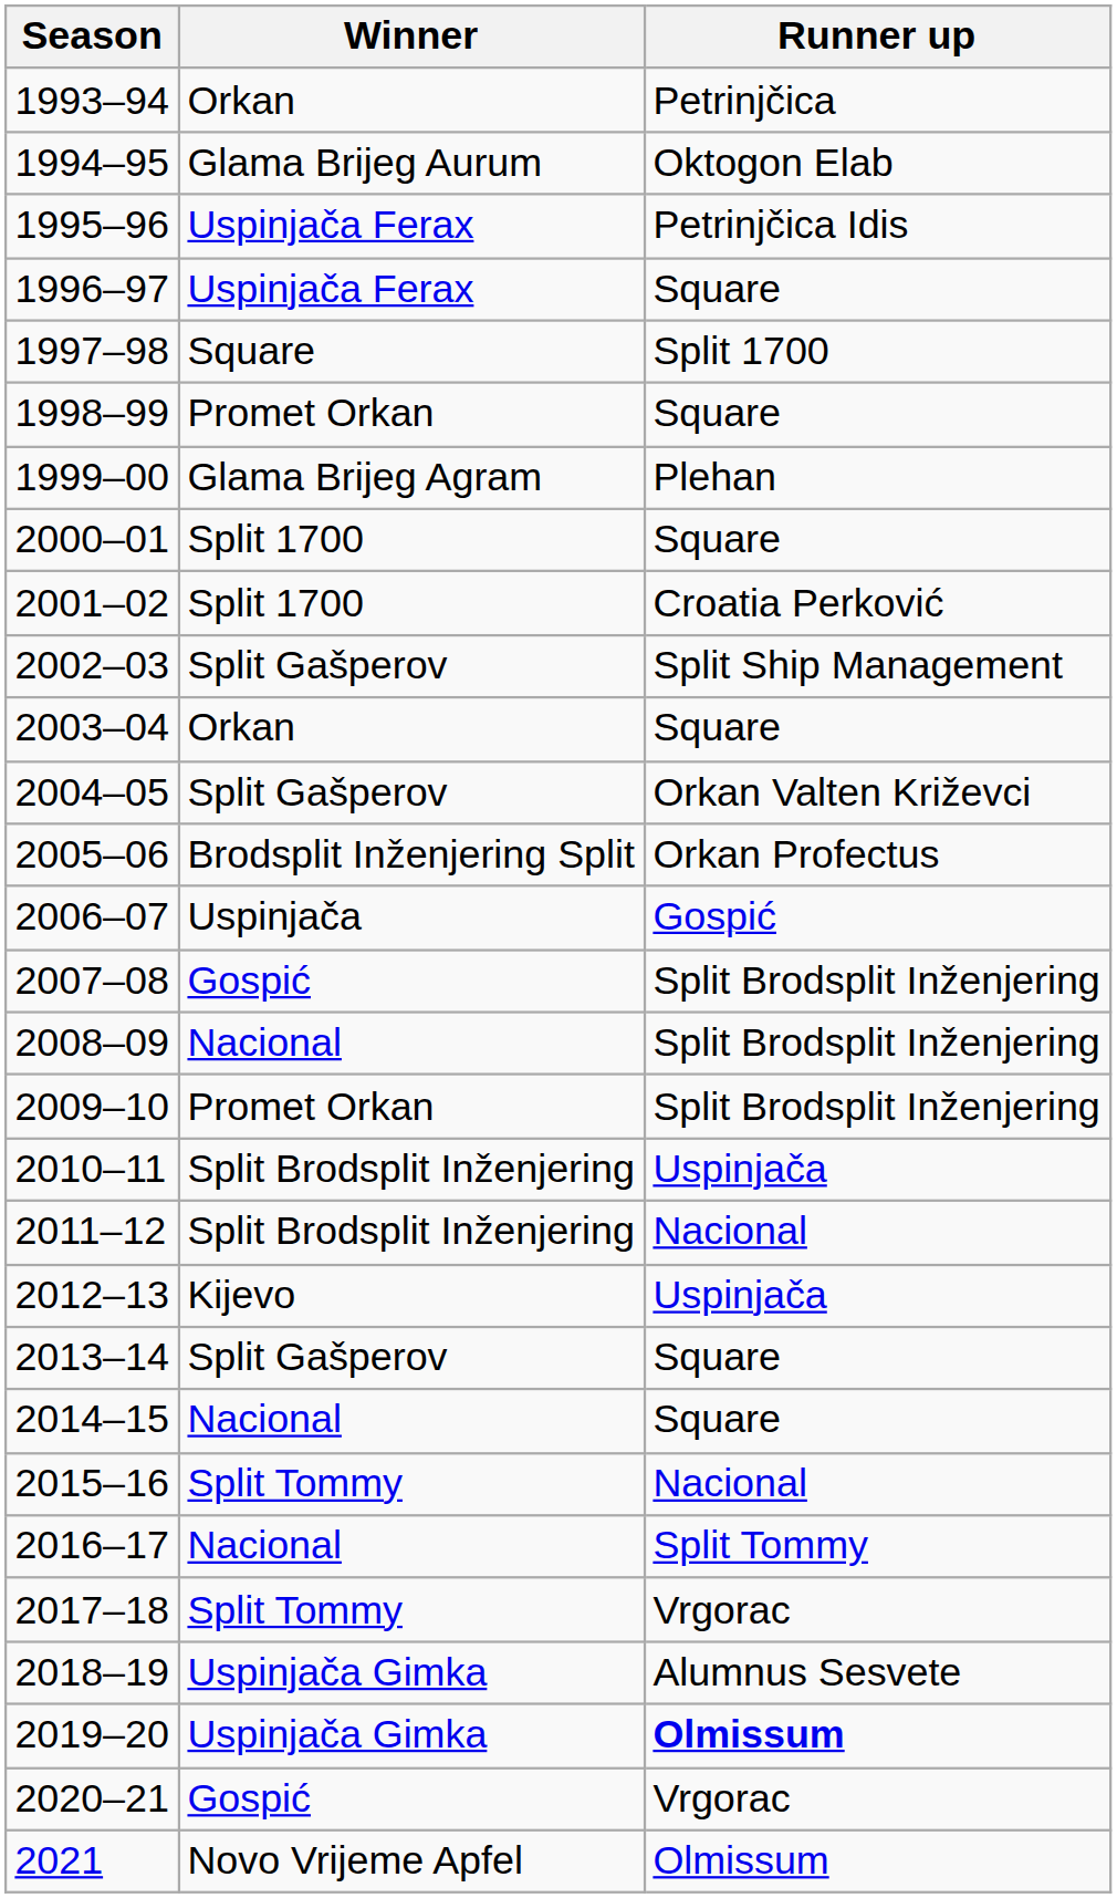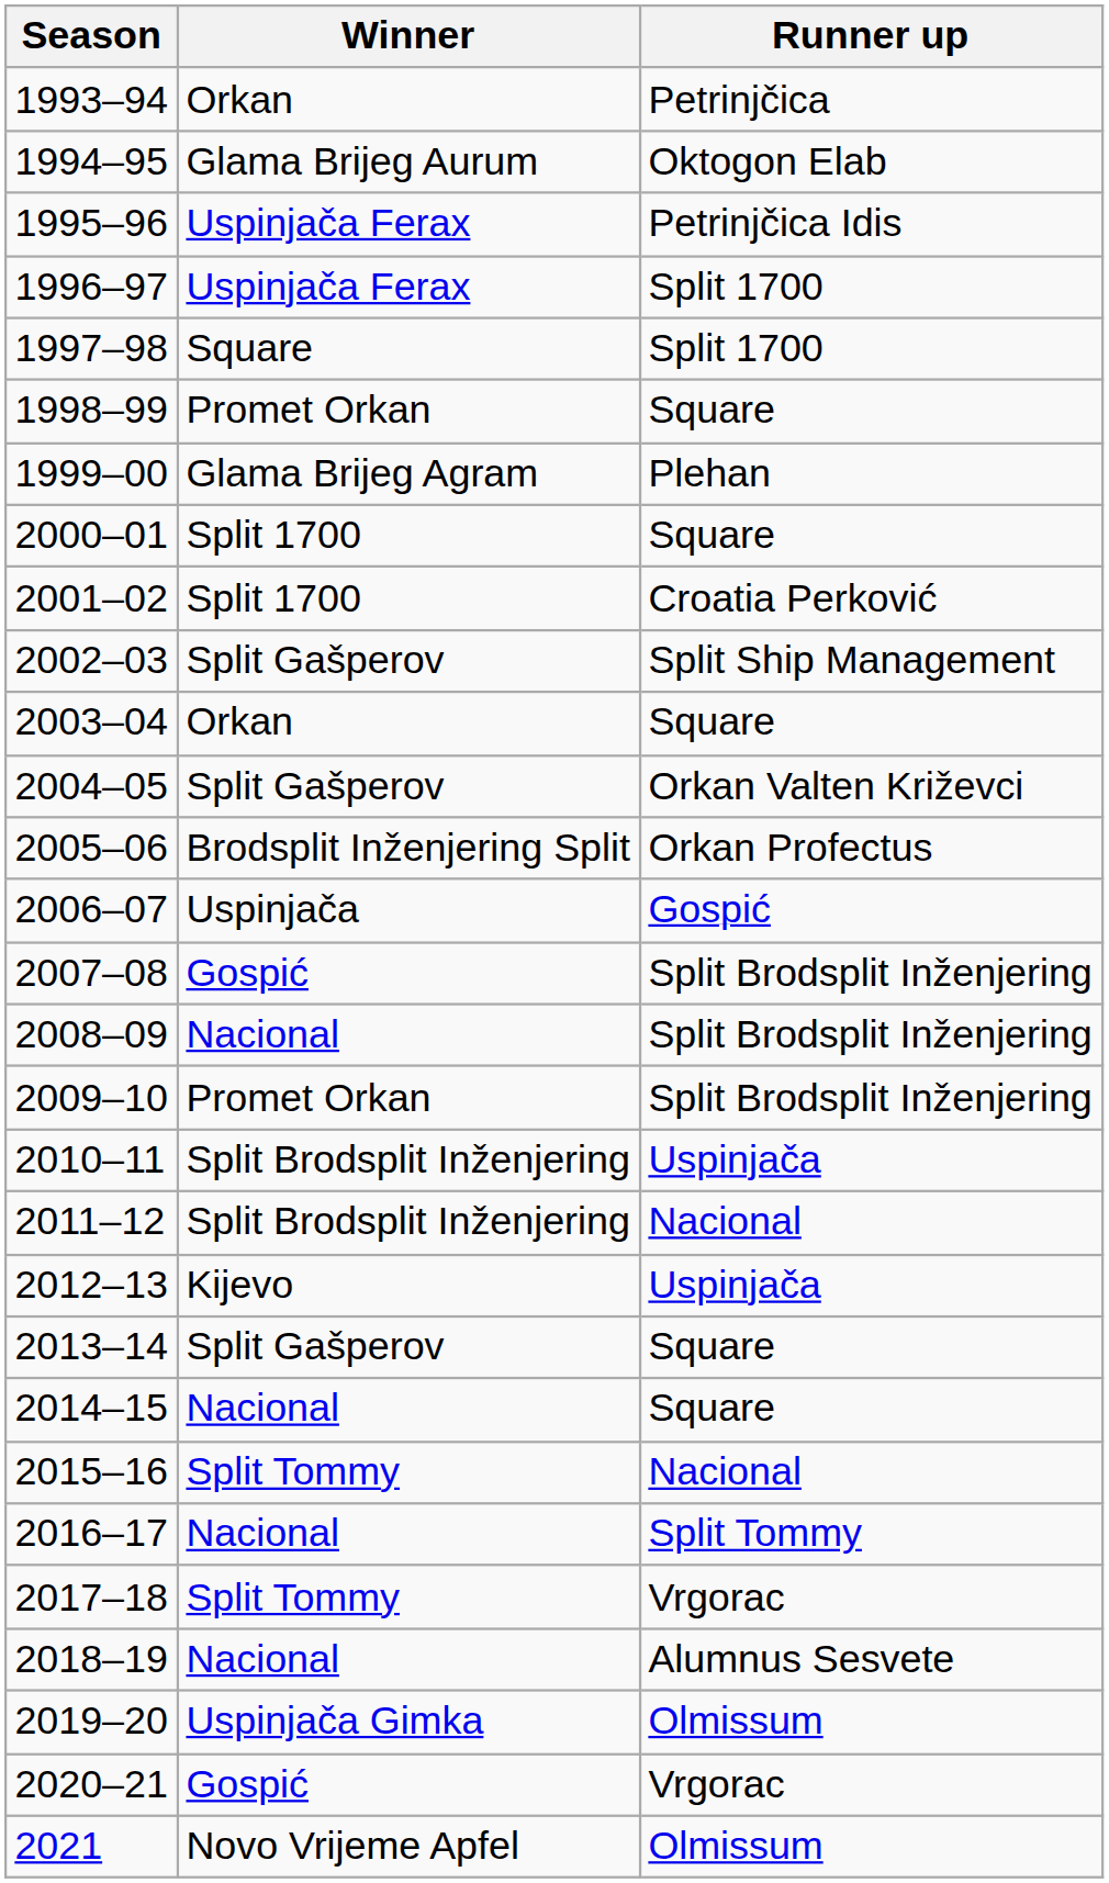1996–97 | Runner up: Square -> Split 1700
2018–19 | Winner: Uspinjača Gimka -> Nacional
2019–20 | Runner up: bold -> normal
